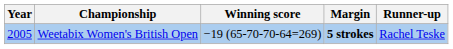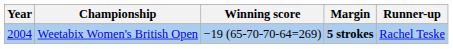Weetabix Women's British Open | Year: 2005 -> 2004
